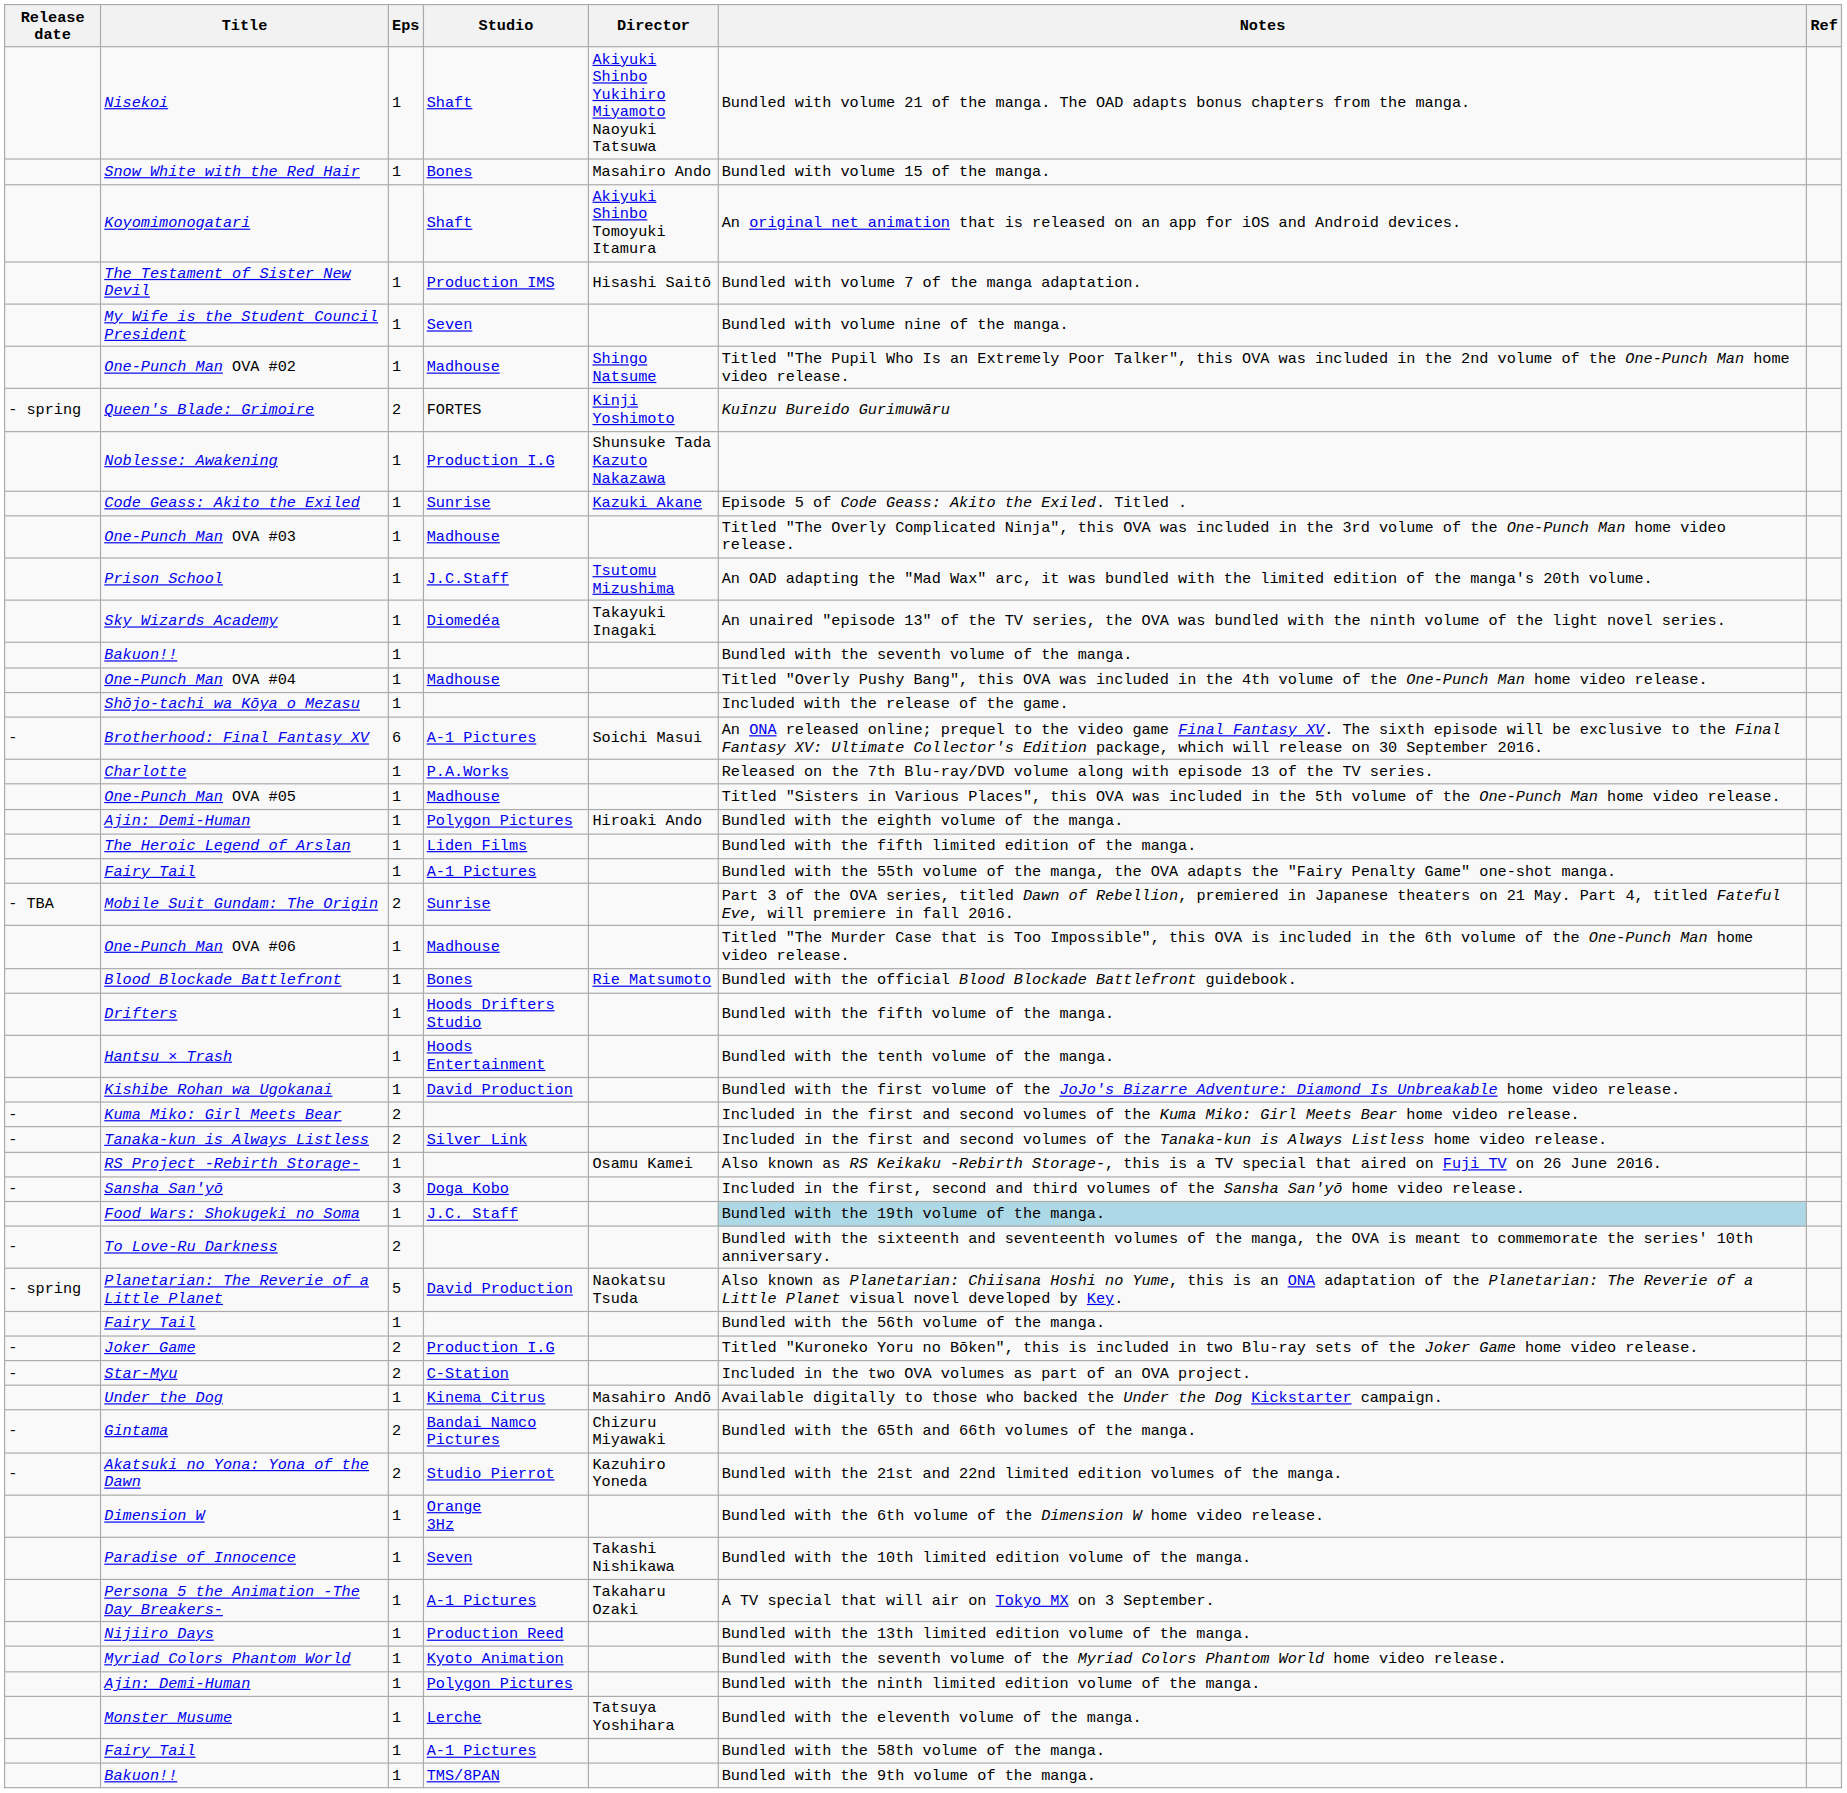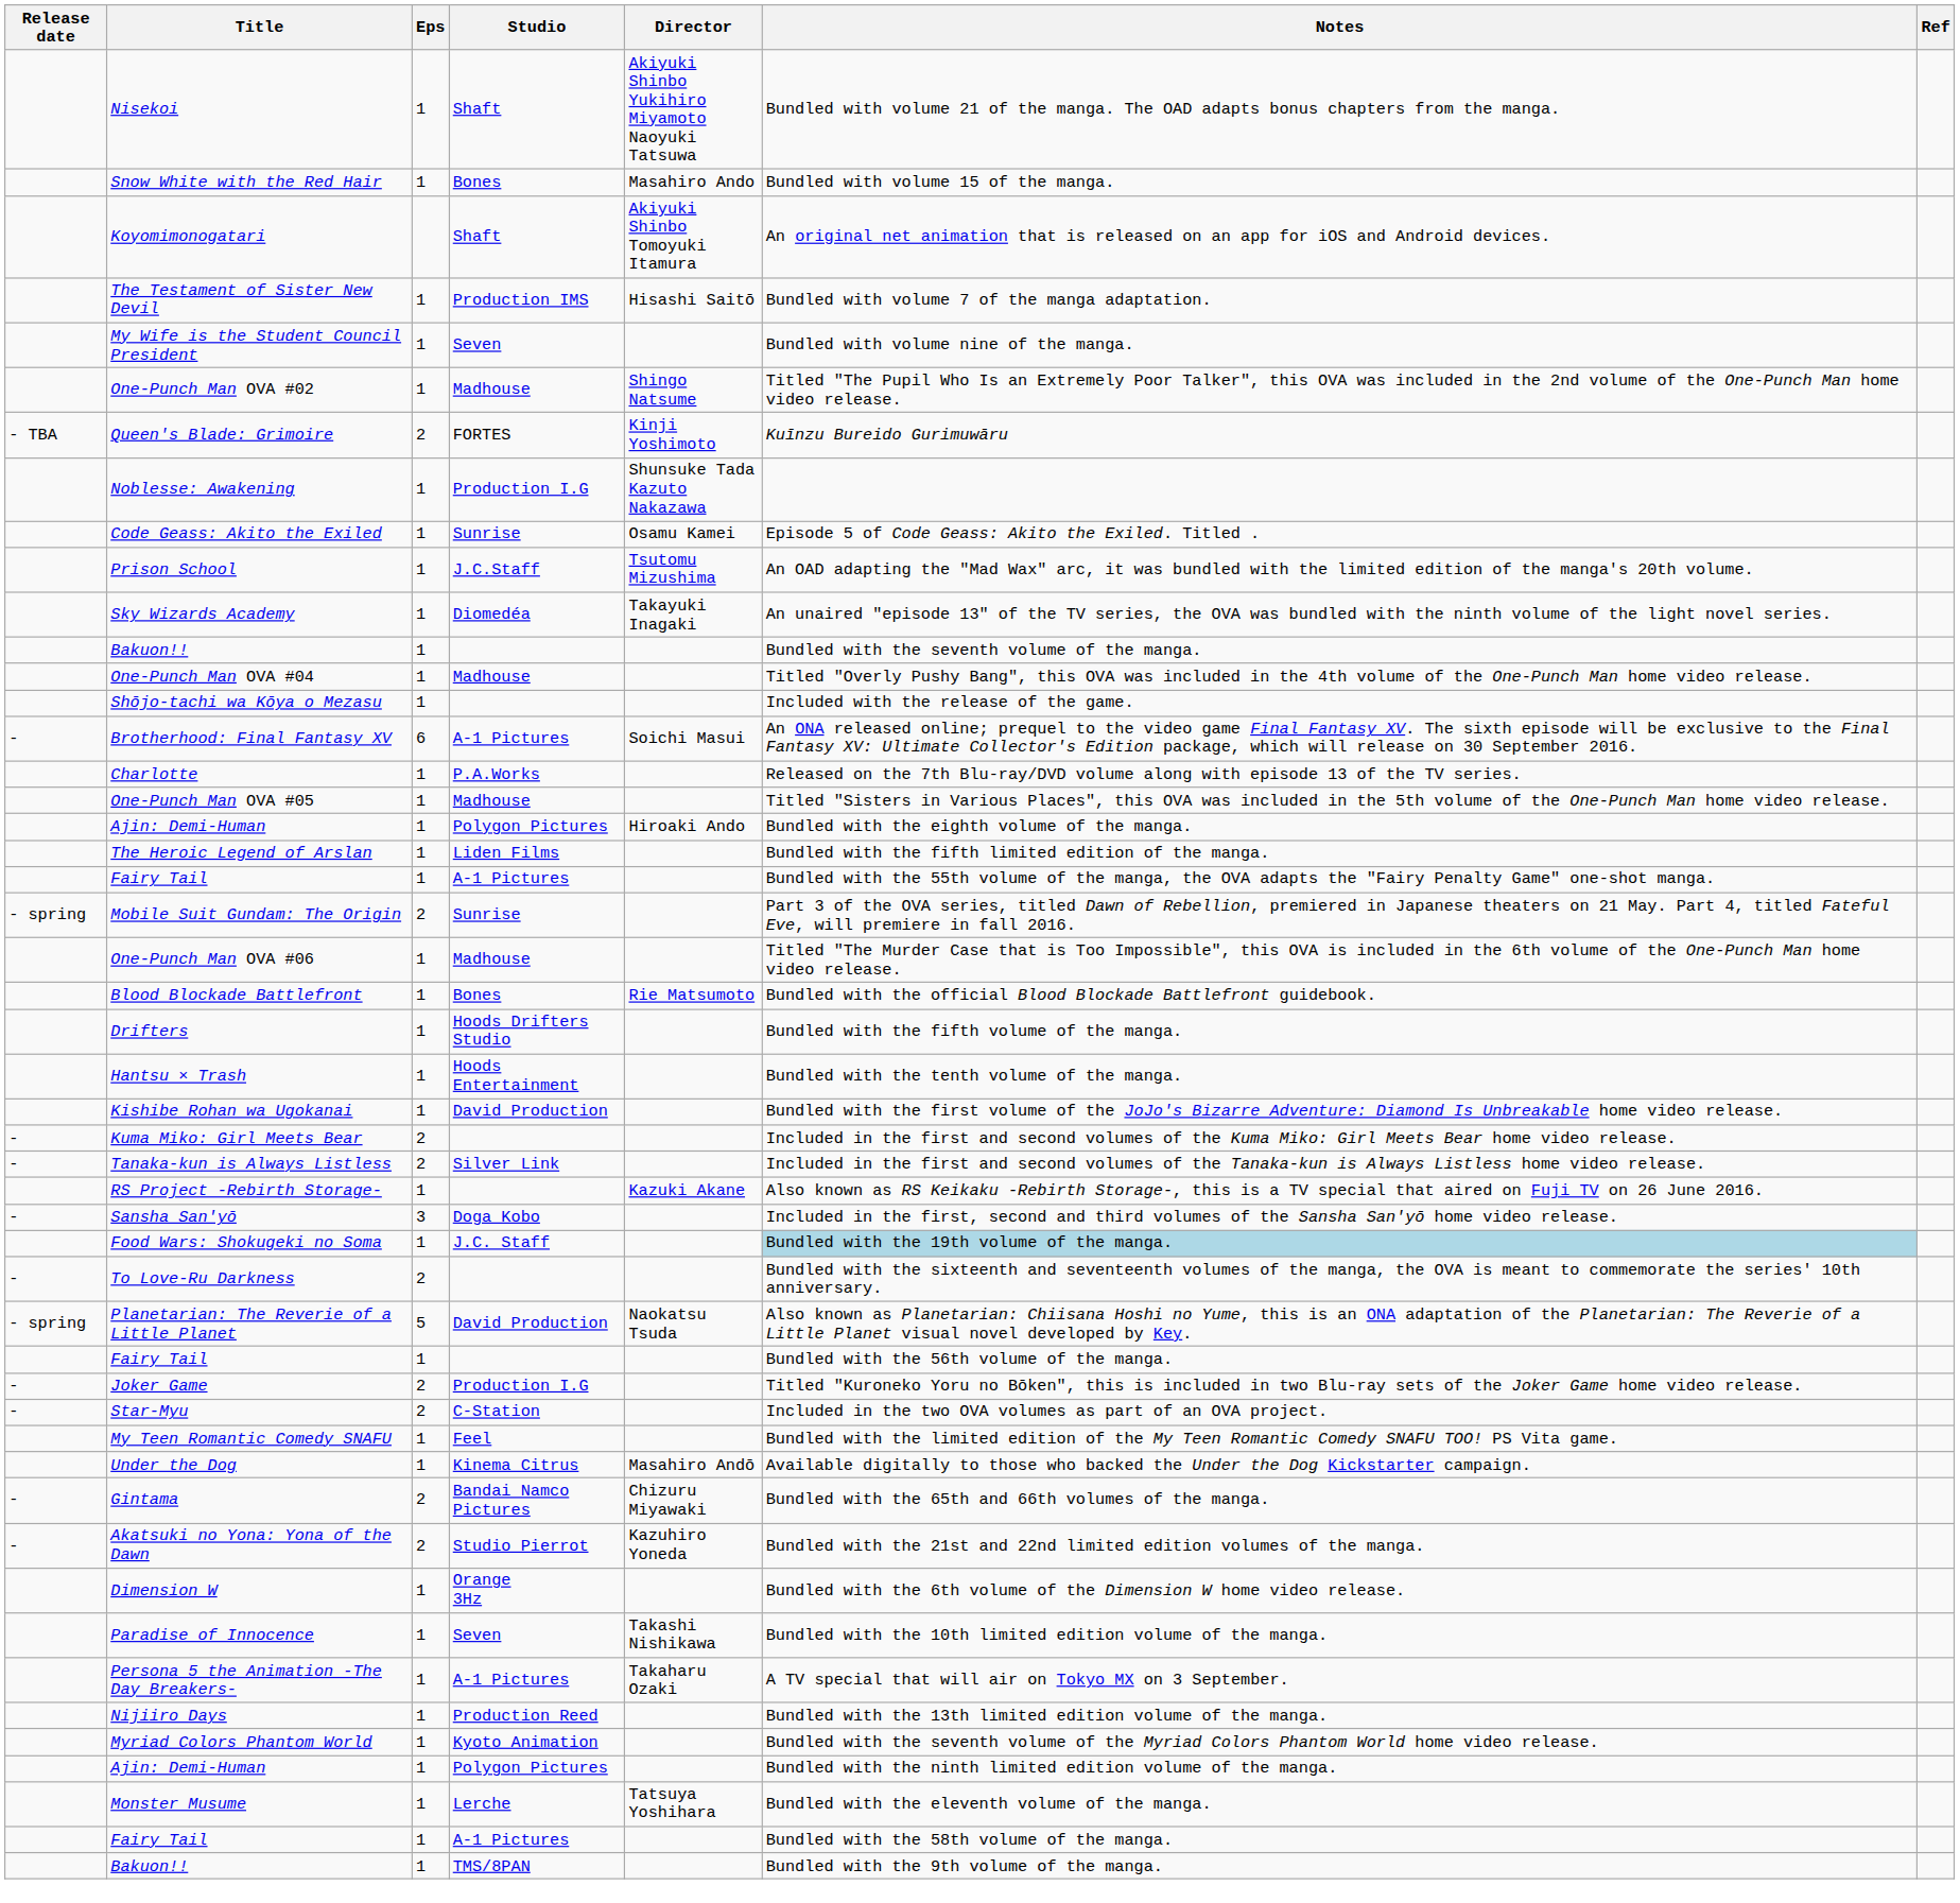Queen's Blade: Grimoire | Release date: - spring -> - TBA
Code Geass: Akito the Exiled | Director: Kazuki Akane -> Osamu Kamei
- row: One-Punch Man OVA #03 | 1 | Madhouse | Titled "The Overly Complicated Ninja", this OVA was included in the 3rd volume of the One-Punch Man home video release.
Mobile Suit Gundam: The Origin | Release date: - TBA -> - spring
RS Project -Rebirth Storage- | Director: Osamu Kamei -> Kazuki Akane
+ row: My Teen Romantic Comedy SNAFU | 1 | Feel | Bundled with the limited edition of the My Teen Romantic Comedy SNAFU TOO! PS Vita game.
